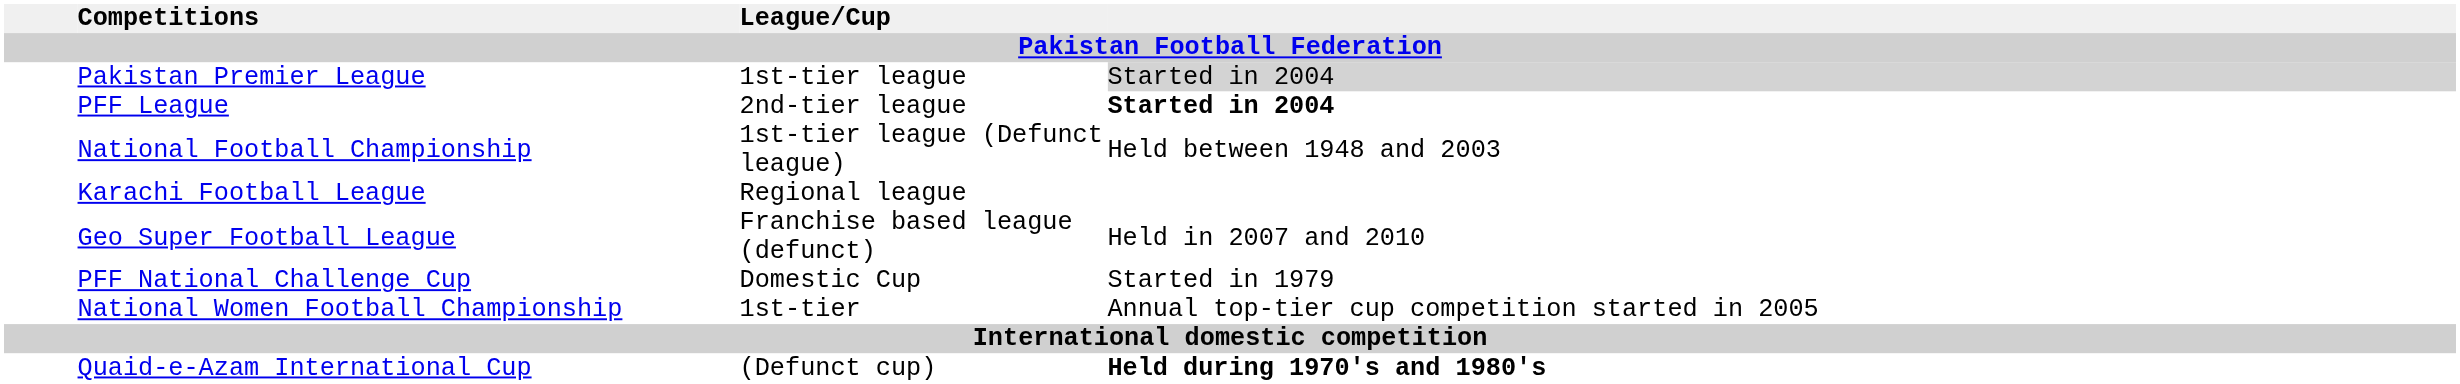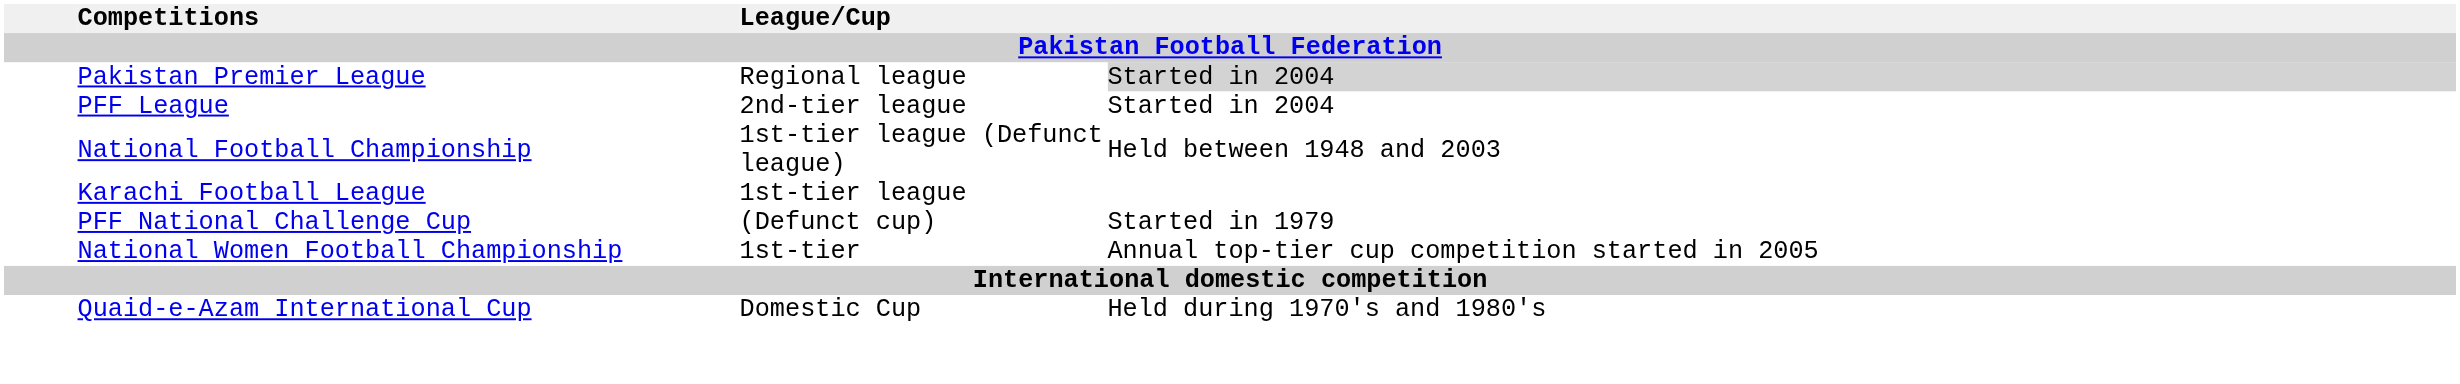Pakistan Premier League | League/Cup / Pakistan Football Federation: 1st-tier league -> Regional league
PFF League | column 4: bold -> normal
Karachi Football League | League/Cup / Pakistan Football Federation: Regional league -> 1st-tier league
- row: Geo Super Football League | Franchise based league (defunct) | Held in 2007 and 2010
PFF National Challenge Cup | League/Cup / Pakistan Football Federation: Domestic Cup -> (Defunct cup)
Quaid-e-Azam International Cup | League/Cup / Pakistan Football Federation: (Defunct cup) -> Domestic Cup
Quaid-e-Azam International Cup | column 4: bold -> normal
